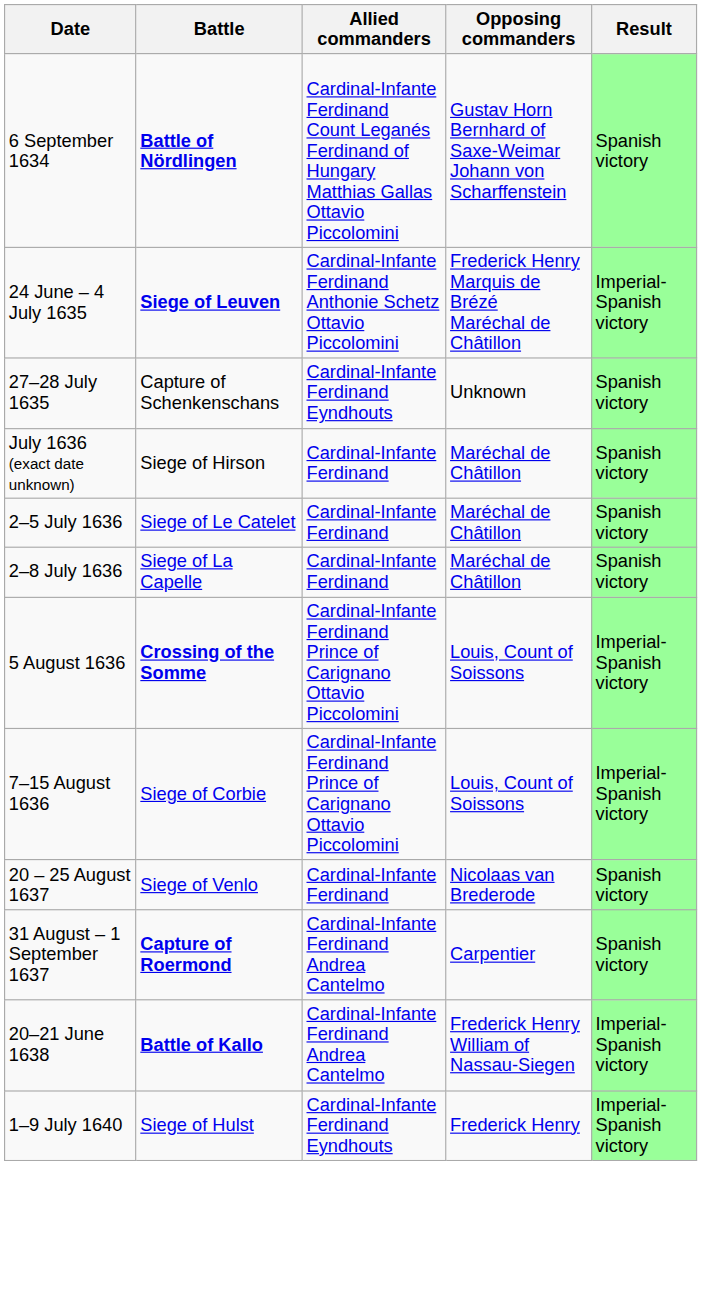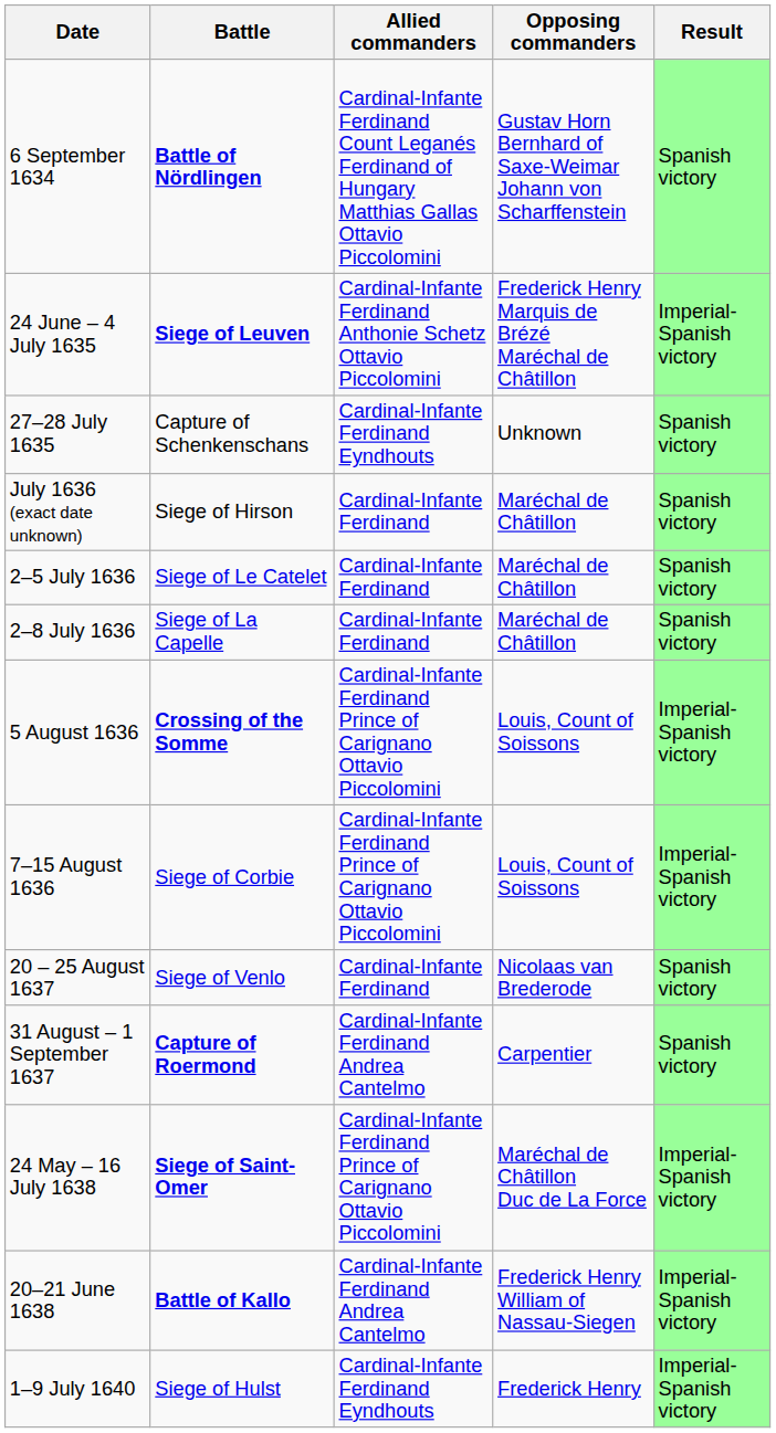+ row: 24 May – 16 July 1638 | Siege of Saint-Omer | Cardinal-Infante Ferdinand Prince of Carignano Ottavio Piccolomini | Maréchal de Châtillon Duc de La Force | Imperial-Spanish victory
